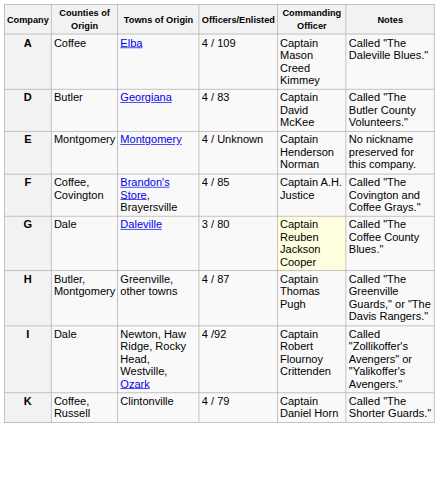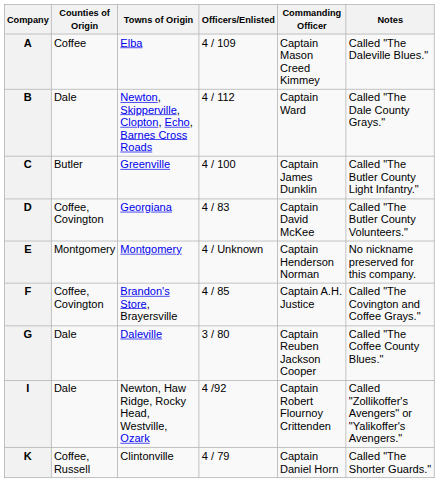+ row: B | Dale | Newton, Skipperville, Clopton, Echo, Barnes Cross Roads | 4 / 112 | Captain Ward | Called "The Dale County Grays."
+ row: C | Butler | Greenville | 4 / 100 | Captain James Dunklin | Called "The Butler County Light Infantry."
D | Counties of Origin: Butler -> Coffee, Covington
G | Commanding Officer: lightyellow background -> no background
- row: H | Butler, Montgomery | Greenville, other towns | 4 / 87 | Captain Thomas Pugh | Called "The Greenville Guards," or "The Davis Rangers."
